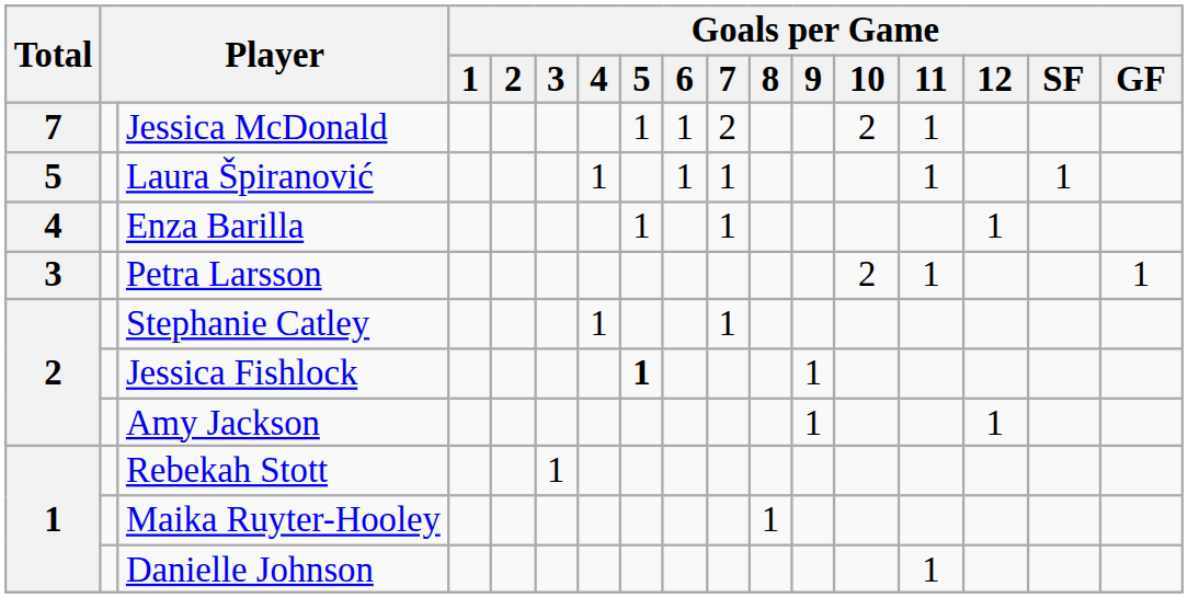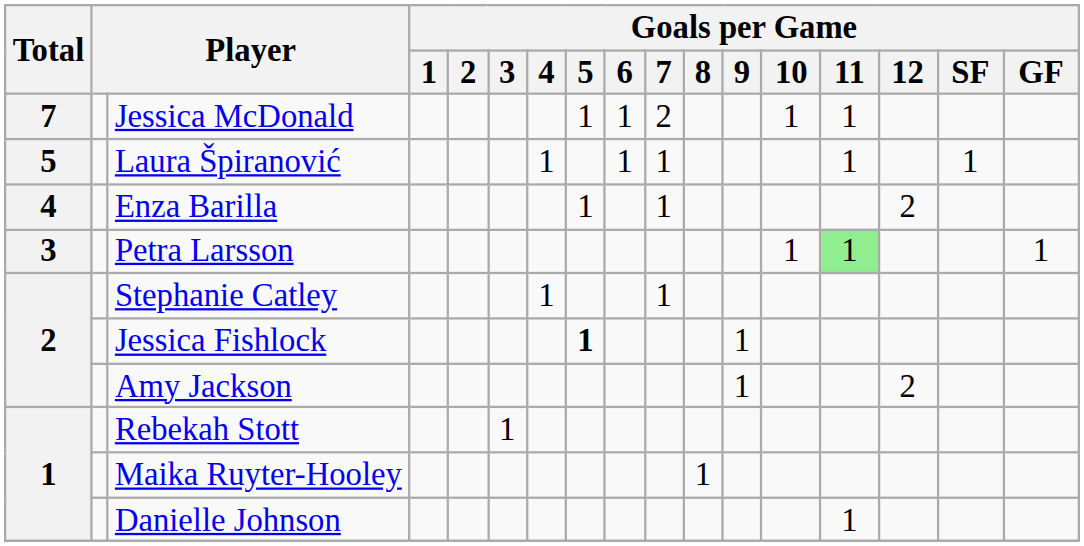Jessica McDonald | Goals per Game / 10: 2 -> 1
Enza Barilla | Goals per Game / 12: 1 -> 2
Petra Larsson | Goals per Game / 10: 2 -> 1
Petra Larsson | Goals per Game / 11: no background -> lightgreen background
Amy Jackson | Goals per Game / 12: 1 -> 2
